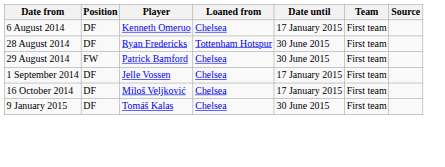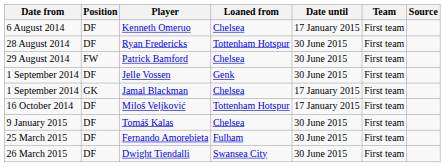Jelle Vossen | Loaned from: Chelsea -> Genk
Jelle Vossen | Date until: 17 January 2015 -> 30 June 2015
+ row: 1 September 2014 | GK | Jamal Blackman | Chelsea | 17 January 2015 | First team
Miloš Veljković | Loaned from: Chelsea -> Tottenham Hotspur
+ row: 25 March 2015 | DF | Fernando Amorebieta | Fulham | 30 June 2015 | First team
+ row: 26 March 2015 | DF | Dwight Tiendalli | Swansea City | 30 June 2015 | First team
